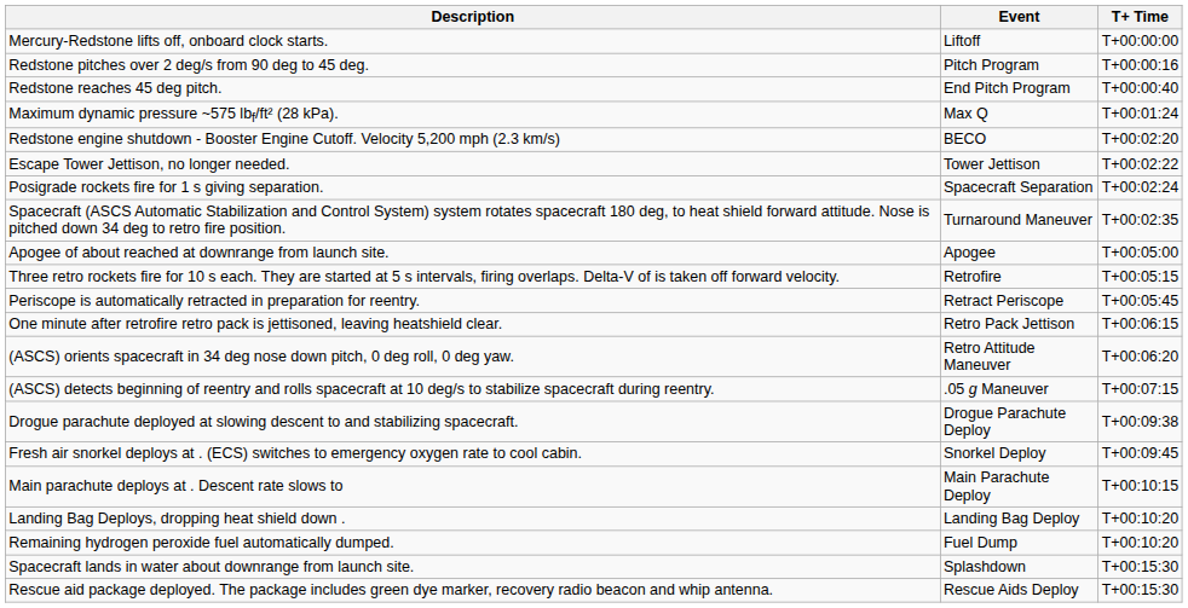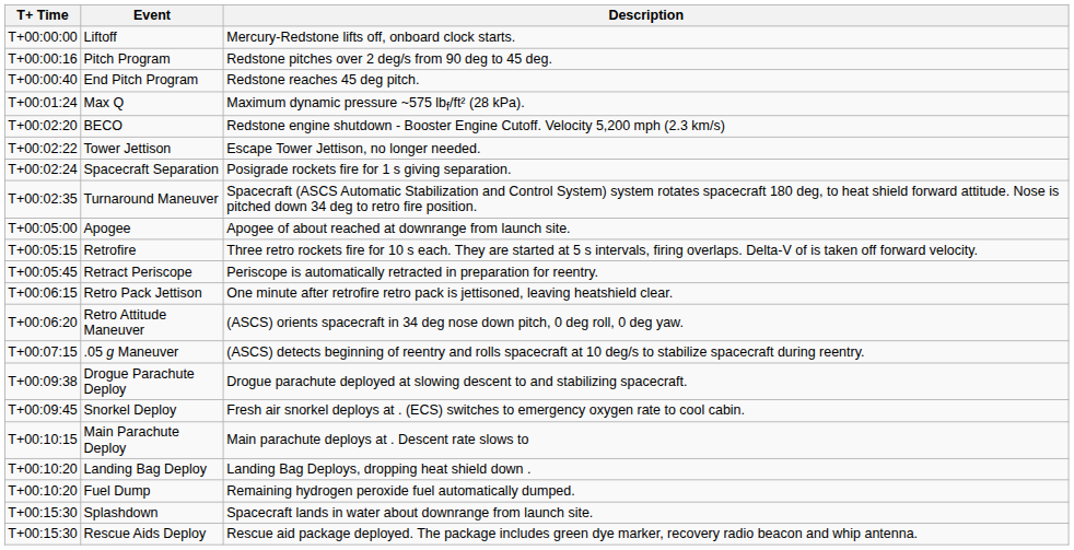columns swapped: T+ Time <-> Description
